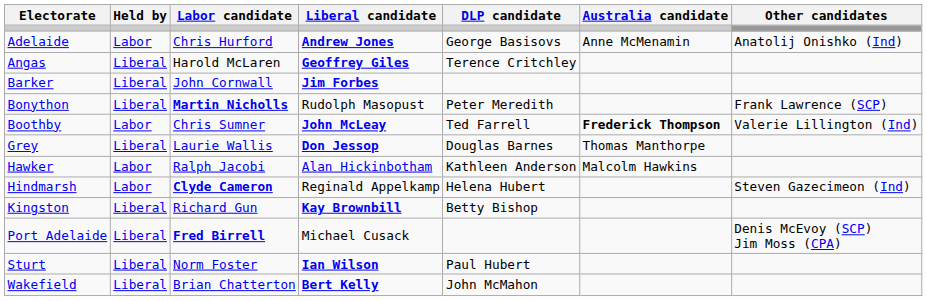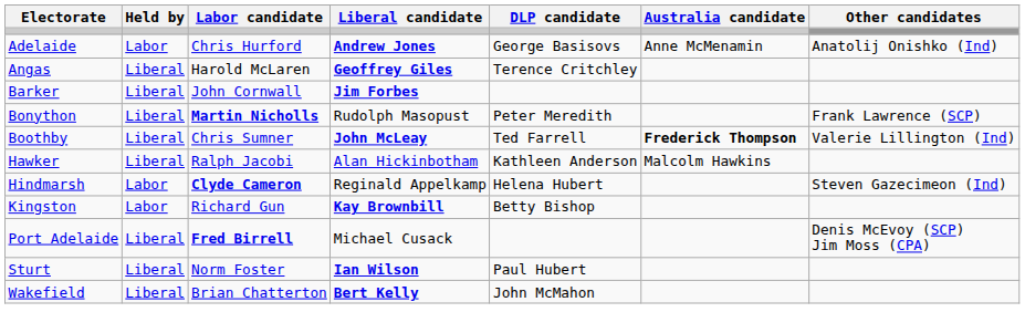Boothby | Held by: Labor -> Liberal
- row: Grey | Liberal | Laurie Wallis | Don Jessop | Douglas Barnes | Thomas Manthorpe
Hawker | Held by: Labor -> Liberal
Kingston | Held by: Liberal -> Labor
